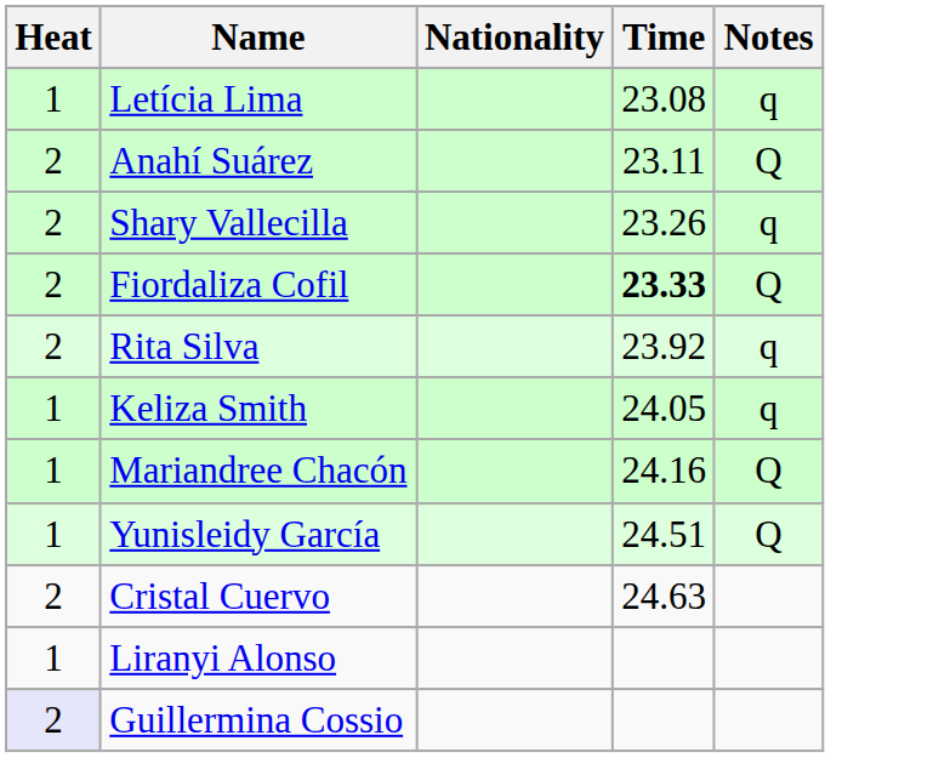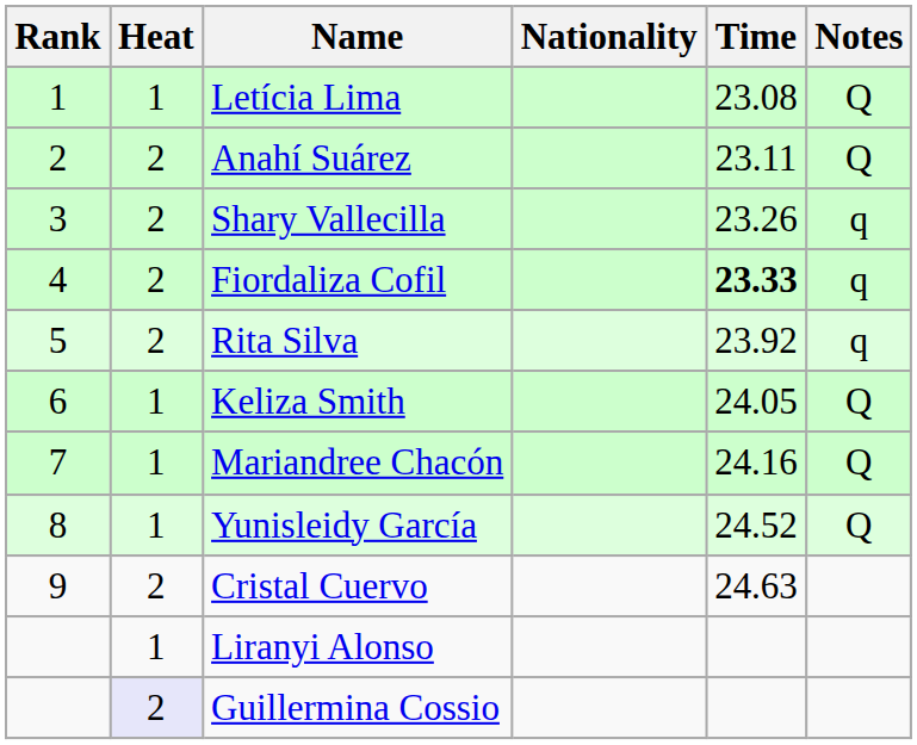+ column: Rank | 1 | 2 | 3 | 4 | 5 | 6 | 7 | 8 | 9
Letícia Lima | Notes: q -> Q
Fiordaliza Cofil | Notes: Q -> q
Keliza Smith | Notes: q -> Q
Yunisleidy García | Time: 24.51 -> 24.52
